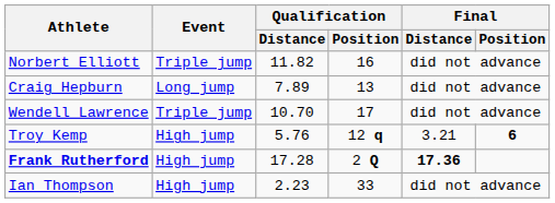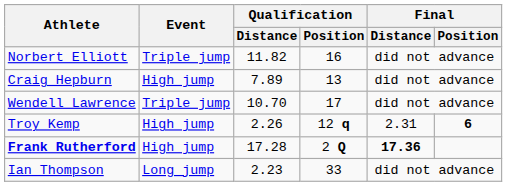Craig Hepburn | Event: Long jump -> High jump
Troy Kemp | Qualification / Distance: 5.76 -> 2.26
Troy Kemp | Final / Distance: 3.21 -> 2.31
Ian Thompson | Event: High jump -> Long jump
